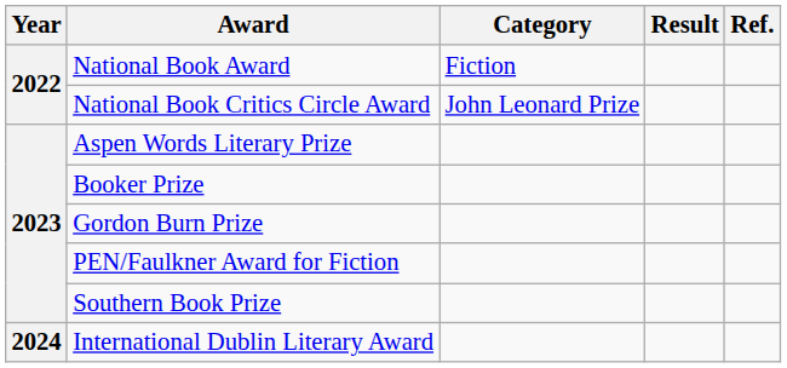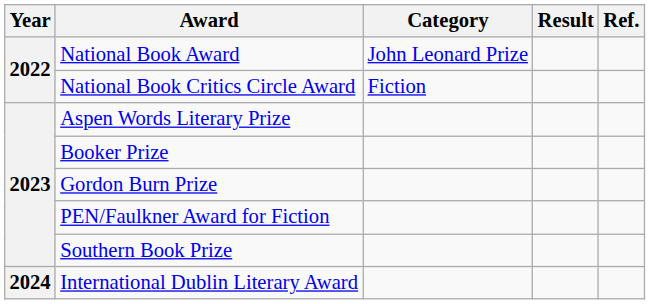National Book Award | Category: Fiction -> John Leonard Prize
National Book Critics Circle Award | Category: John Leonard Prize -> Fiction
